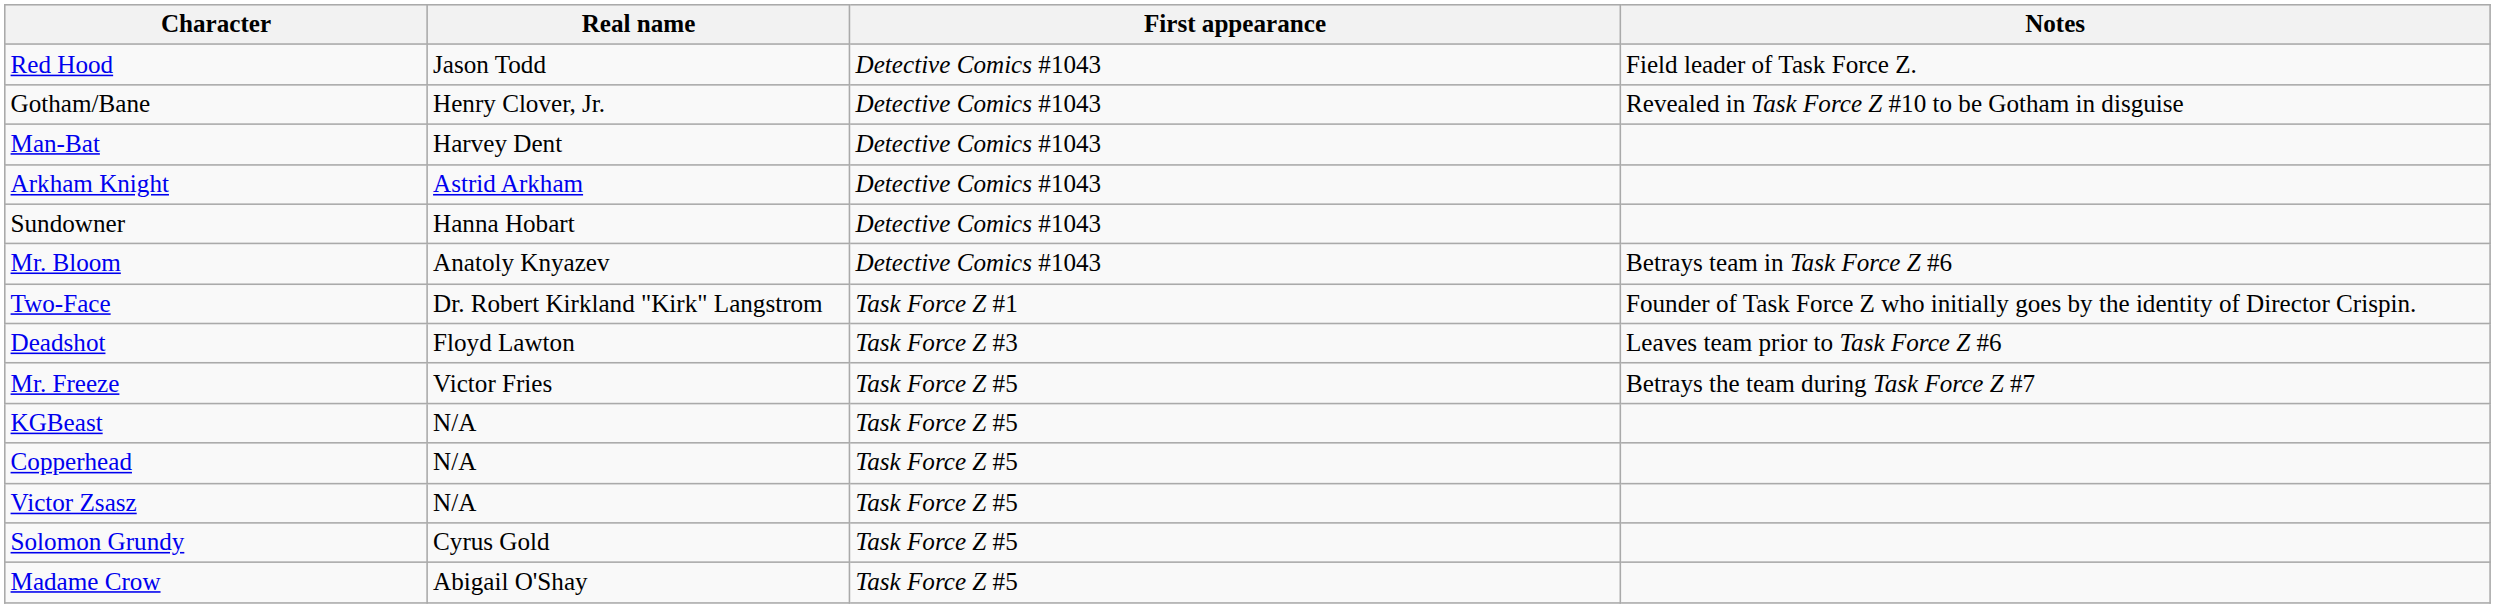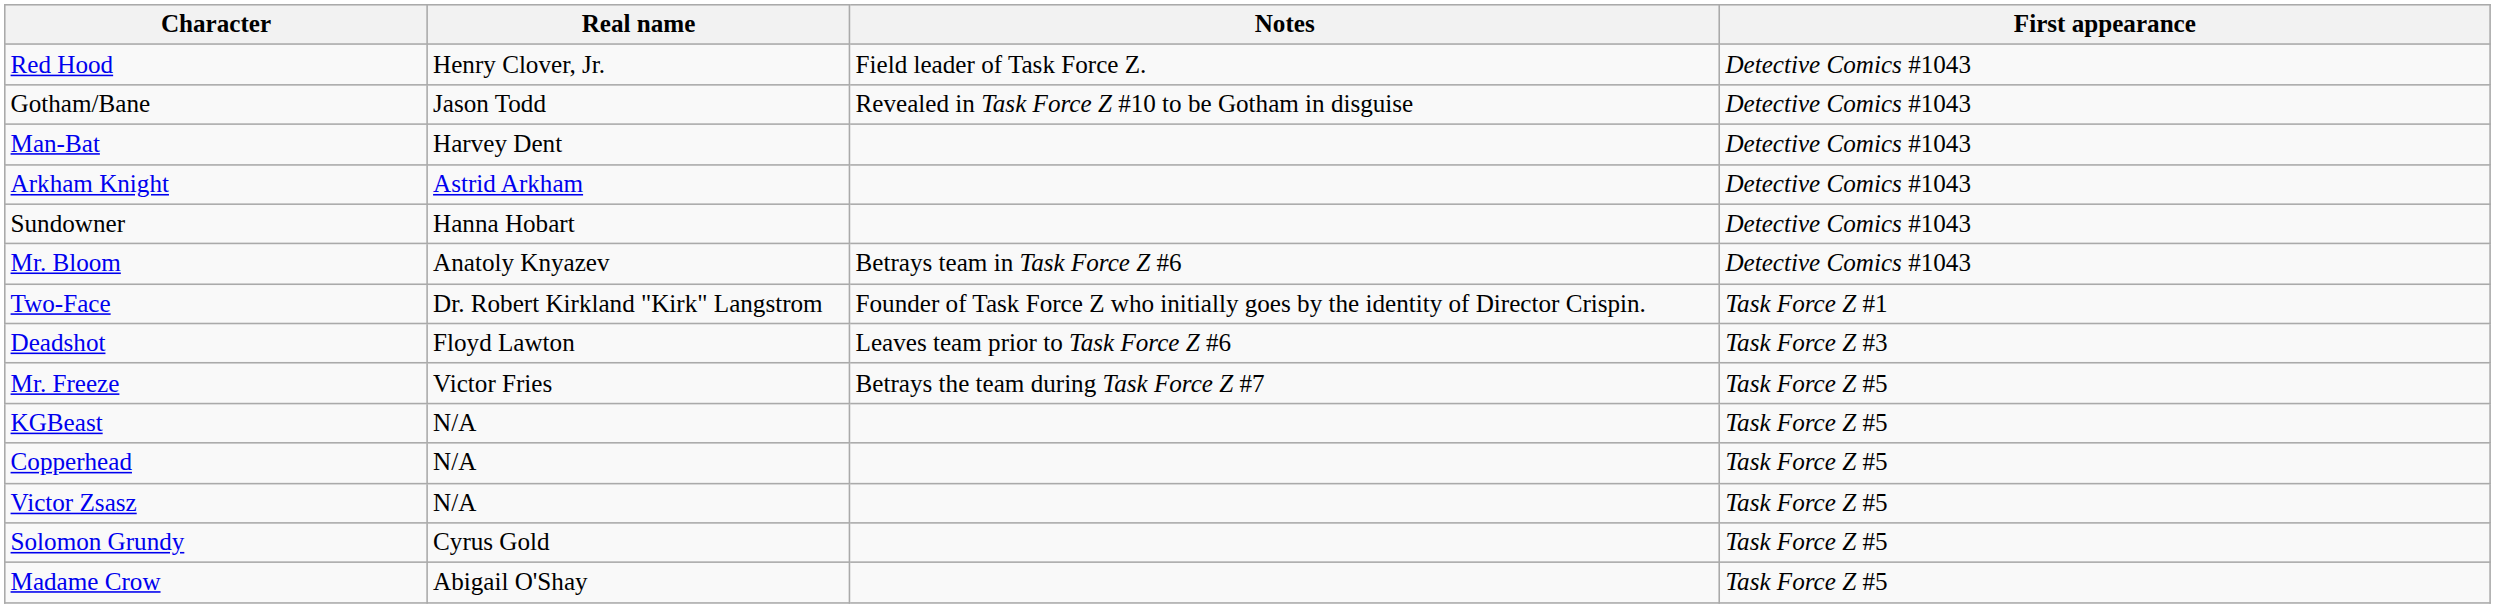columns swapped: First appearance <-> Notes
Red Hood | Real name: Jason Todd -> Henry Clover, Jr.
Gotham/Bane | Real name: Henry Clover, Jr. -> Jason Todd
